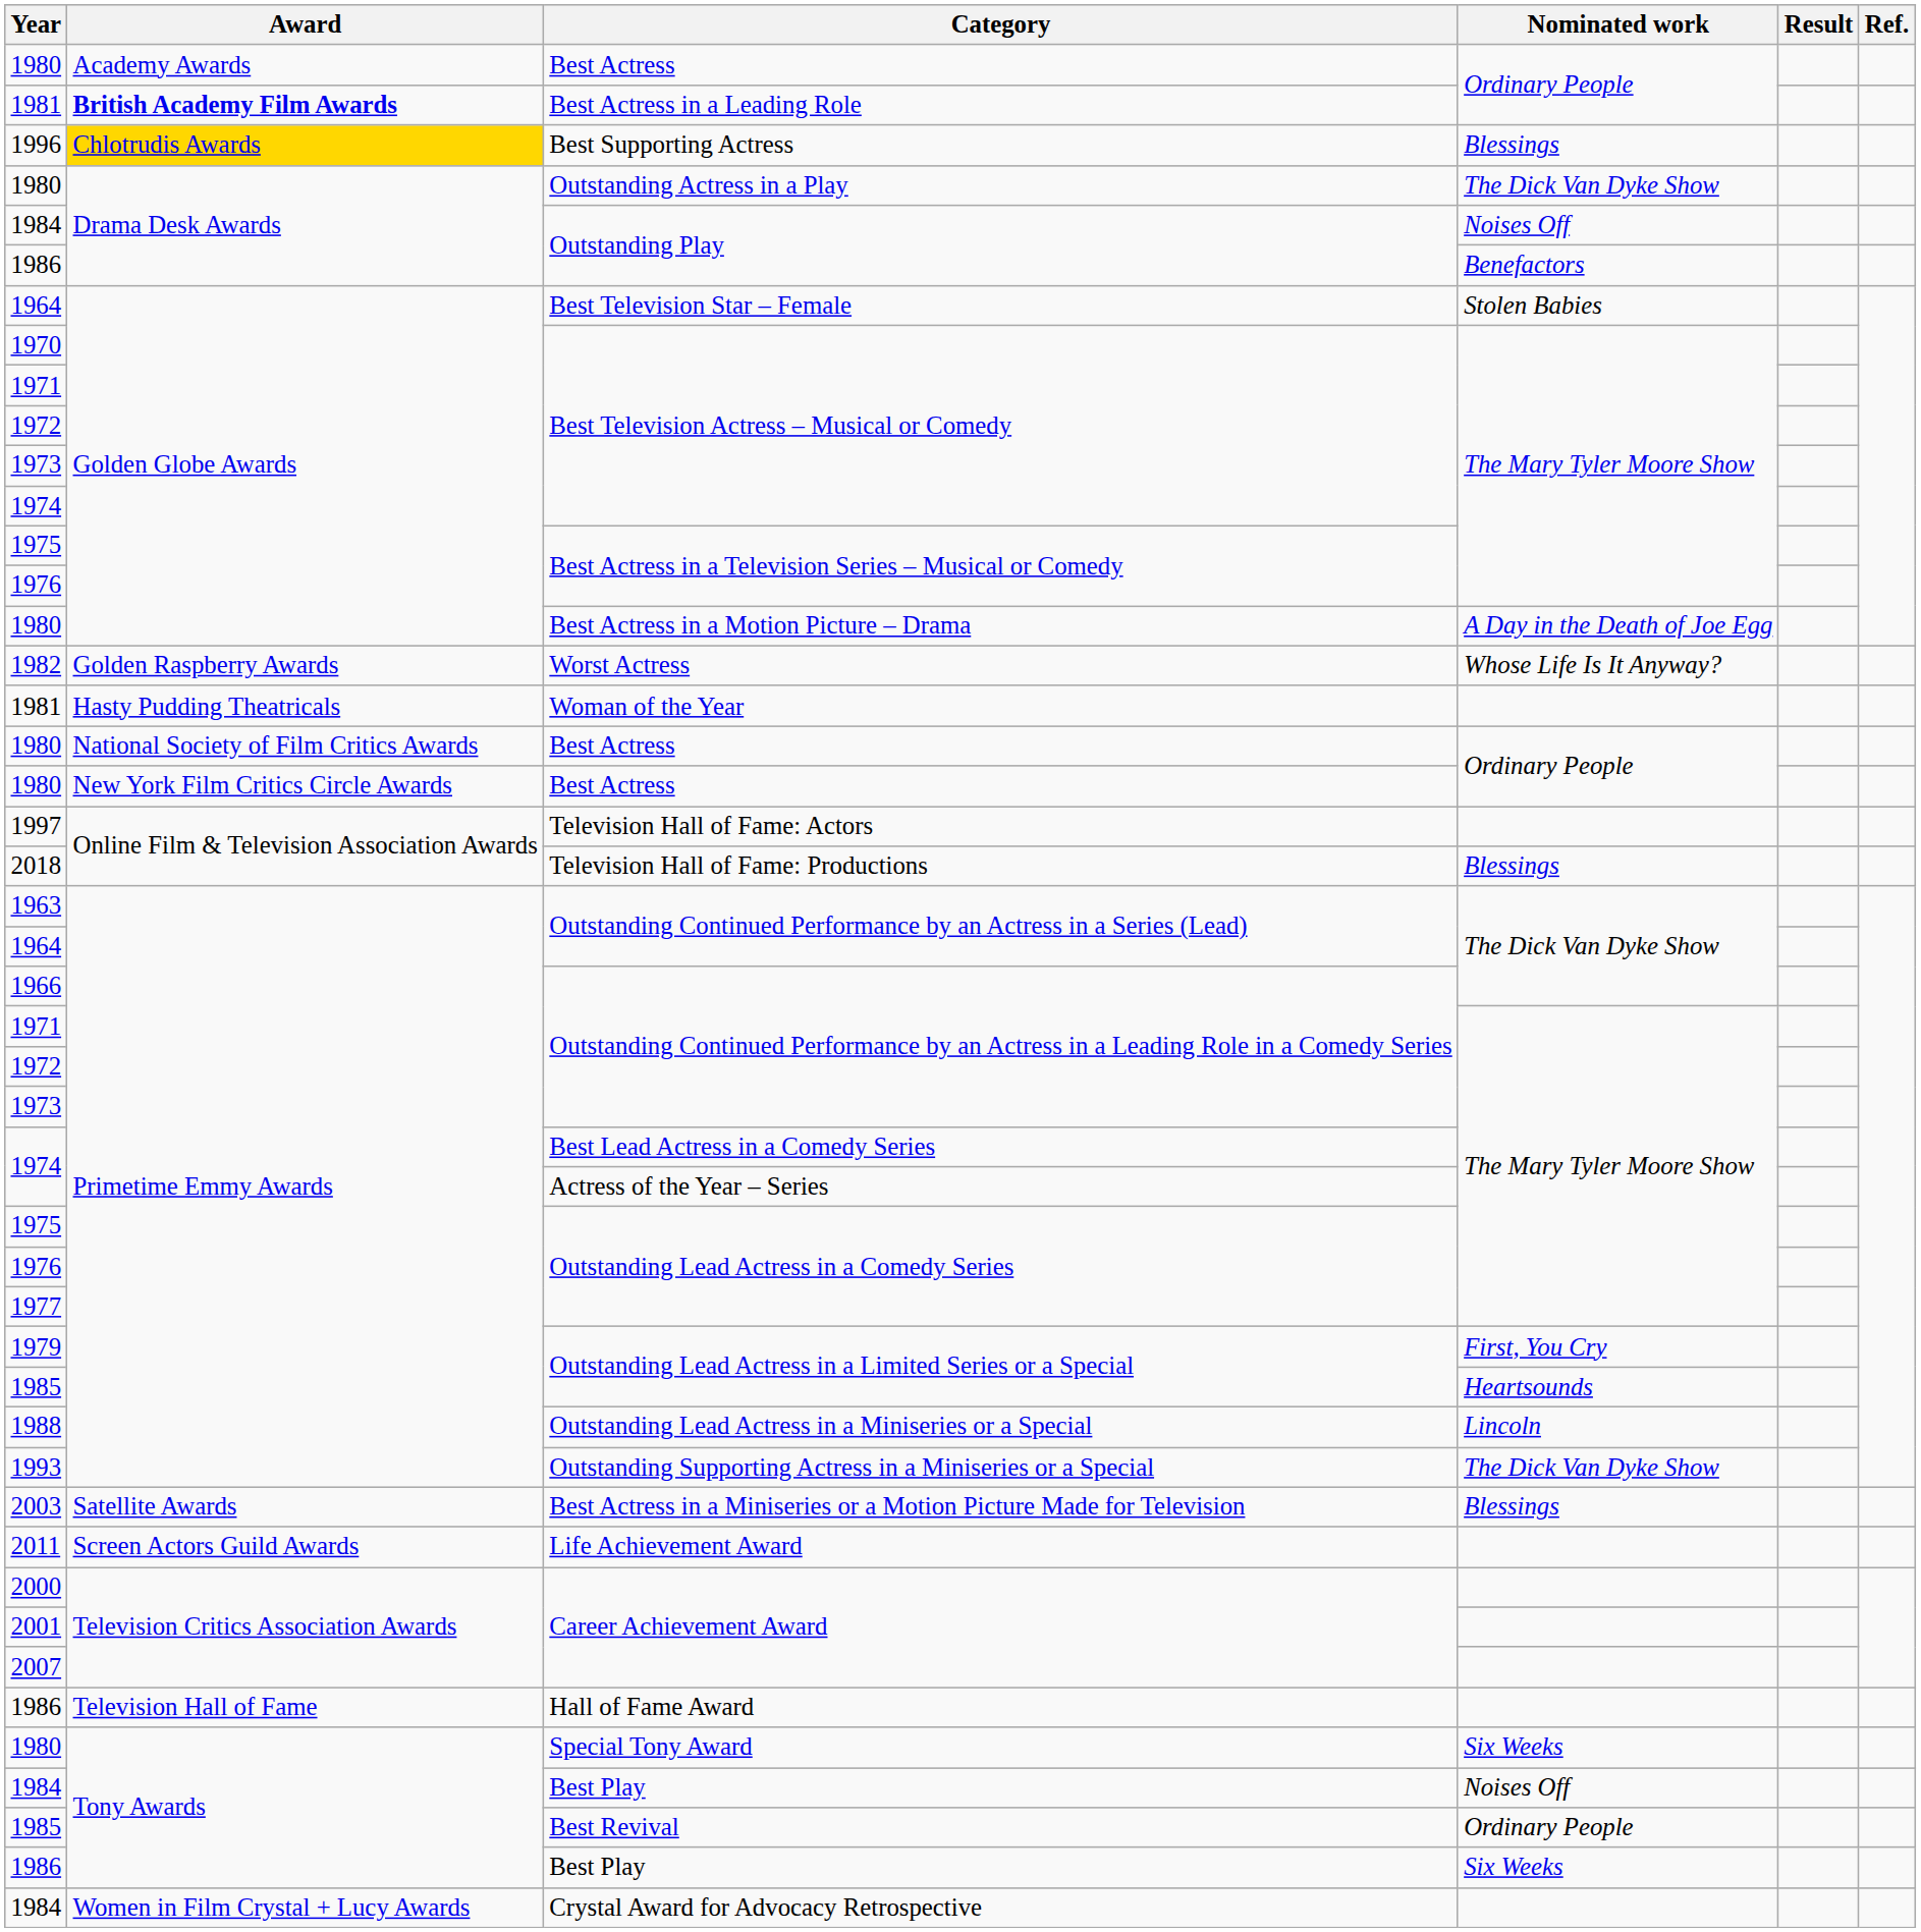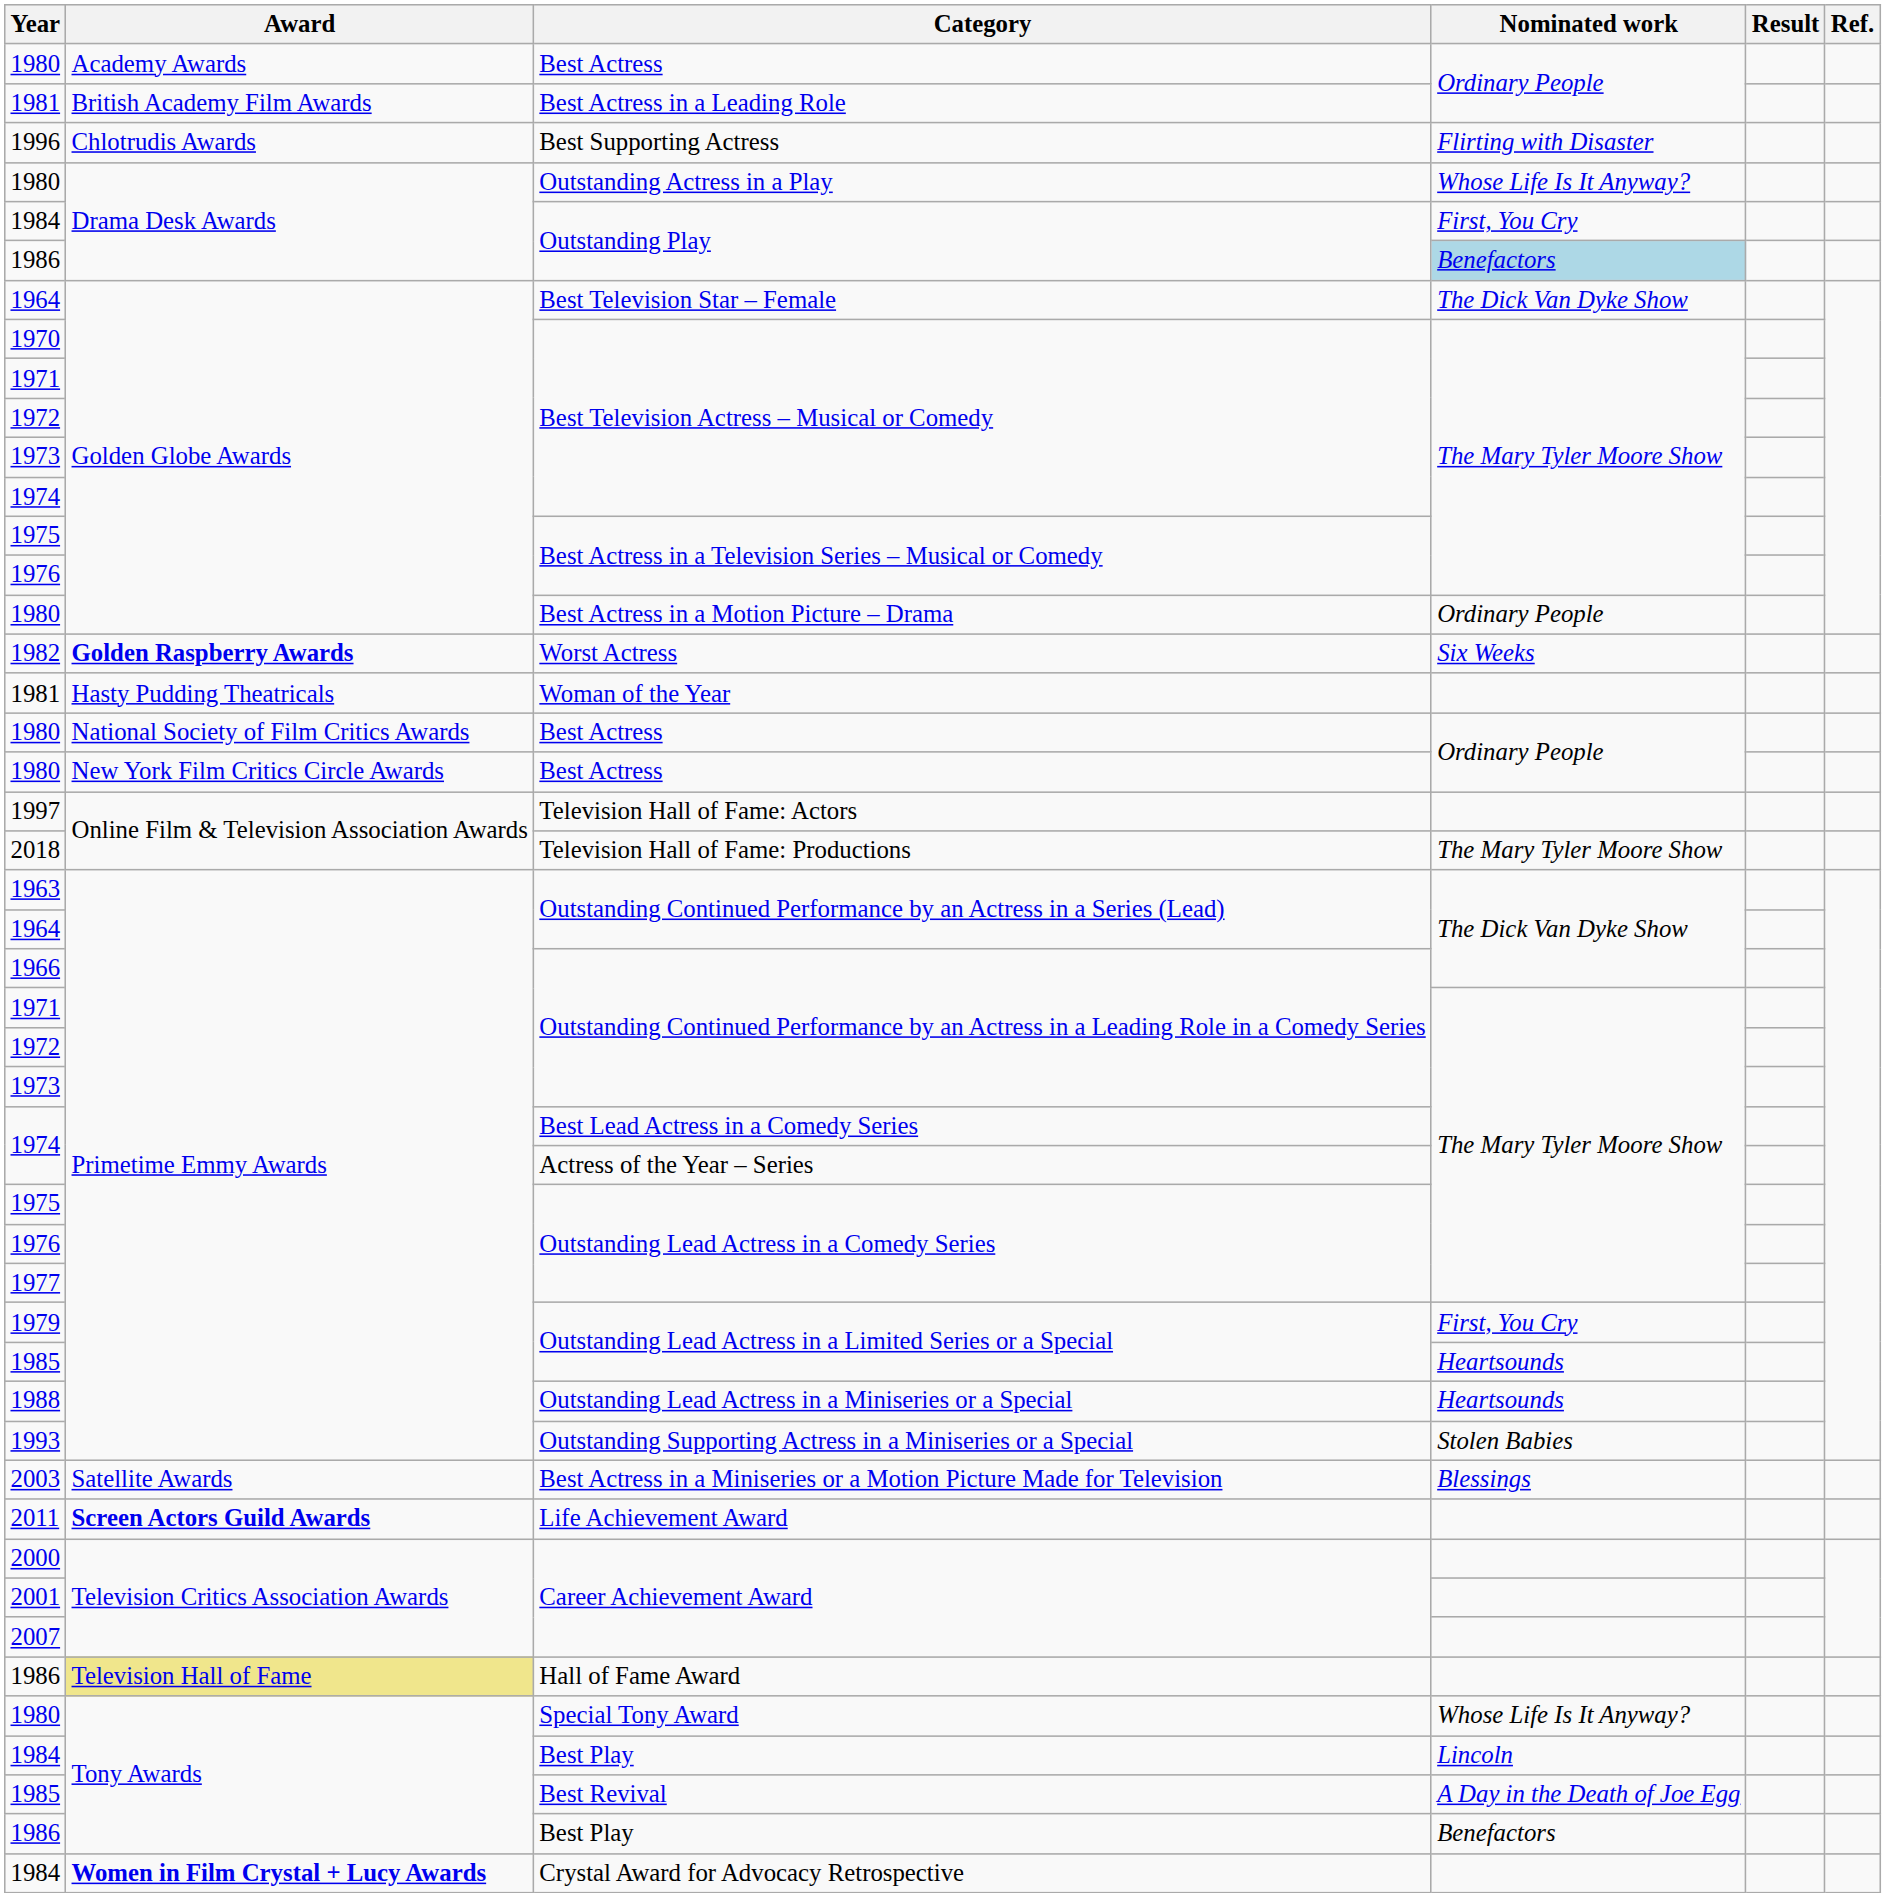Best Actress in a Leading Role | Award: bold -> normal
Best Supporting Actress | Award: gold background -> no background
Best Supporting Actress | Nominated work: Blessings -> Flirting with Disaster
Outstanding Actress in a Play | Nominated work: The Dick Van Dyke Show -> Whose Life Is It Anyway?
1984 / Outstanding Play | Nominated work: Noises Off -> First, You Cry
1986 / Outstanding Play | Nominated work: no background -> lightblue background
Best Television Star – Female | Nominated work: Stolen Babies -> The Dick Van Dyke Show
Best Actress in a Motion Picture – Drama | Nominated work: A Day in the Death of Joe Egg -> Ordinary People
Worst Actress | Award: normal -> bold
Worst Actress | Nominated work: Whose Life Is It Anyway? -> Six Weeks
Television Hall of Fame: Productions | Nominated work: Blessings -> The Mary Tyler Moore Show
Outstanding Lead Actress in a Miniseries or a Special | Nominated work: Lincoln -> Heartsounds
Outstanding Supporting Actress in a Miniseries or a Special | Nominated work: The Dick Van Dyke Show -> Stolen Babies
Life Achievement Award | Award: normal -> bold
Hall of Fame Award | Award: no background -> khaki background
Special Tony Award | Nominated work: Six Weeks -> Whose Life Is It Anyway?
1984 / Best Play | Nominated work: Noises Off -> Lincoln
Best Revival | Nominated work: Ordinary People -> A Day in the Death of Joe Egg
1986 / Best Play | Nominated work: Six Weeks -> Benefactors
Crystal Award for Advocacy Retrospective | Award: normal -> bold
